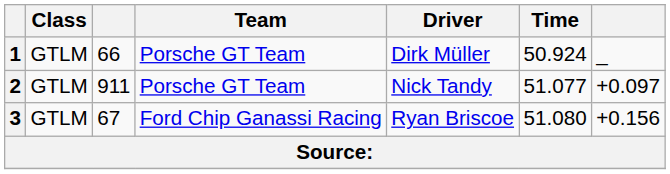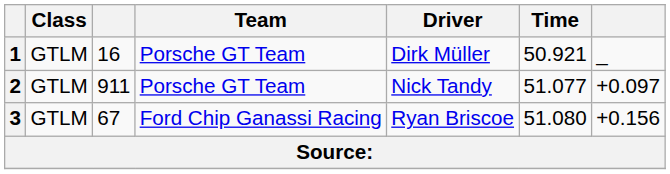1 | column 3: 66 -> 16
1 | Time: 50.924 -> 50.921
